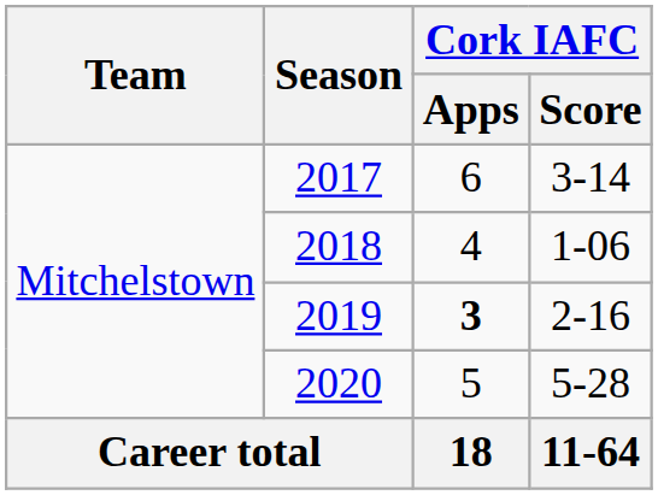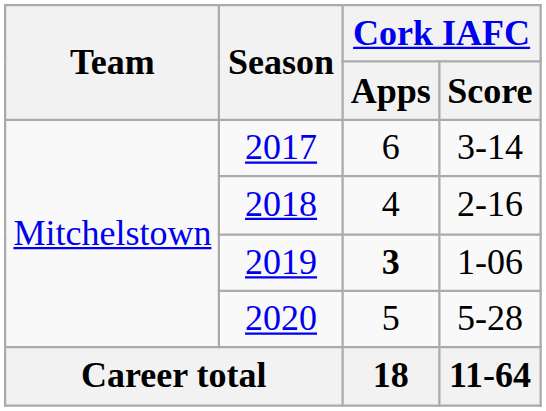2018 | Cork IAFC / Score: 1-06 -> 2-16
2019 | Cork IAFC / Score: 2-16 -> 1-06
